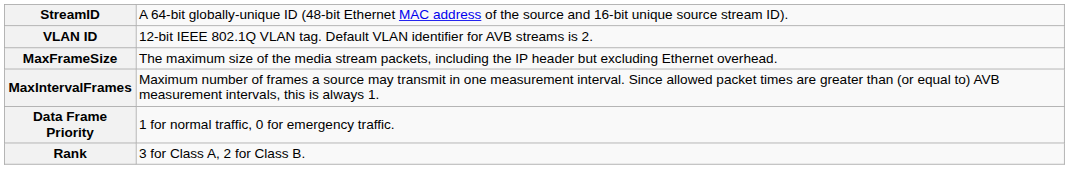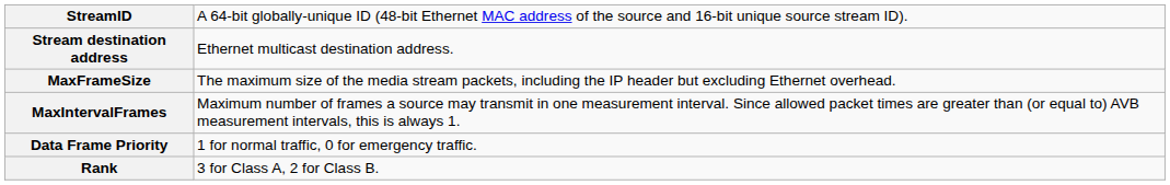+ row: Stream destination address | Ethernet multicast destination address.
- row: VLAN ID | 12-bit IEEE 802.1Q VLAN tag. Default VLAN identifier for AVB streams is 2.
